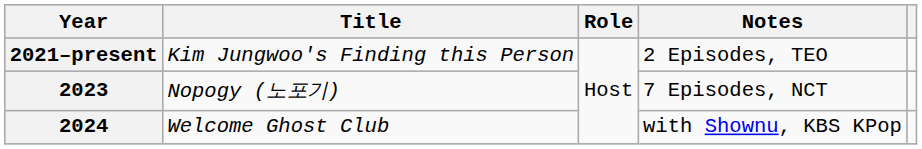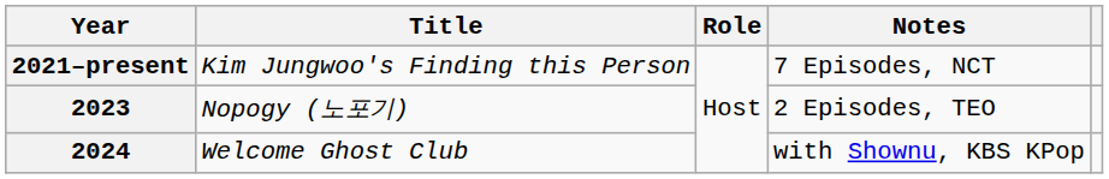2021–present | Notes: 2 Episodes, TEO -> 7 Episodes, NCT
2023 | Notes: 7 Episodes, NCT -> 2 Episodes, TEO
